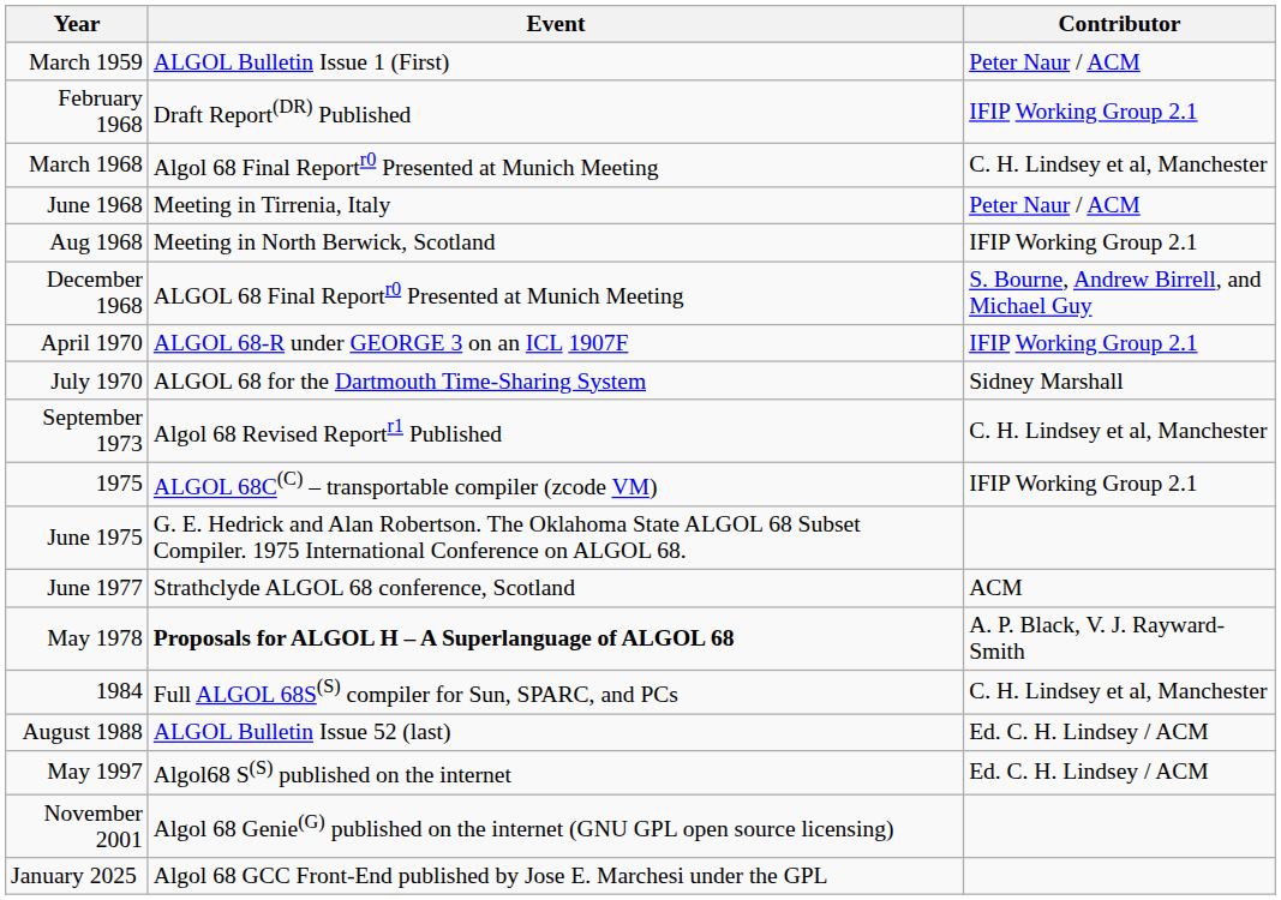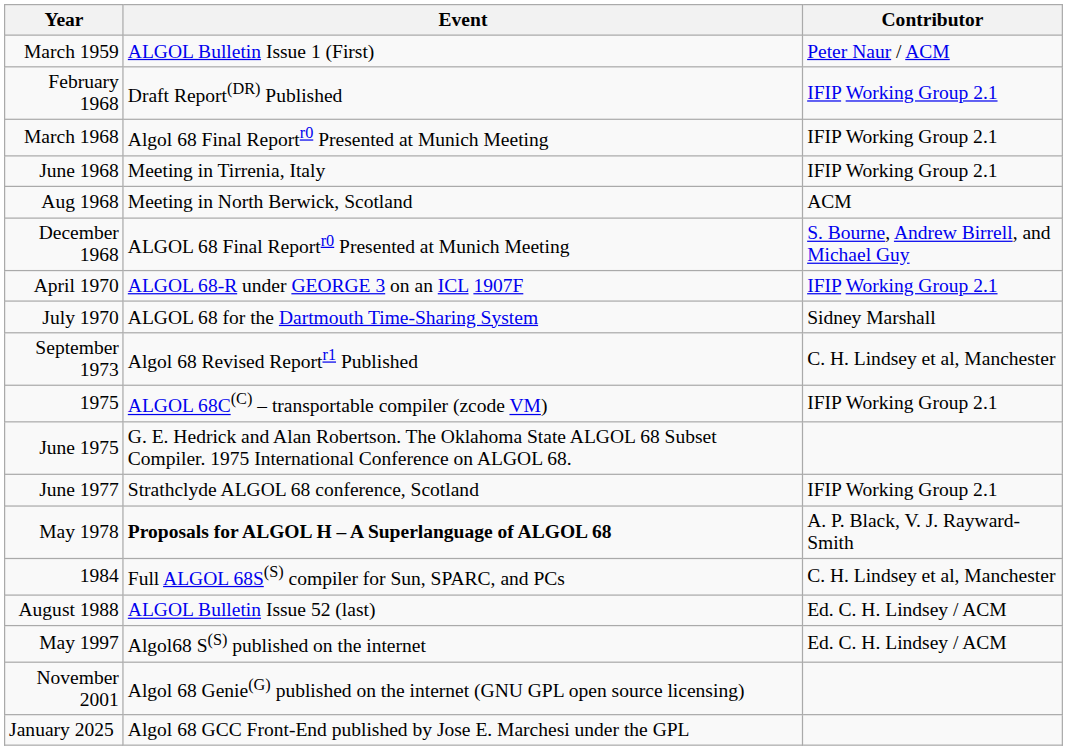March 1968 | Contributor: C. H. Lindsey et al, Manchester -> IFIP Working Group 2.1
June 1968 | Contributor: Peter Naur / ACM -> IFIP Working Group 2.1
Aug 1968 | Contributor: IFIP Working Group 2.1 -> ACM
June 1977 | Contributor: ACM -> IFIP Working Group 2.1
